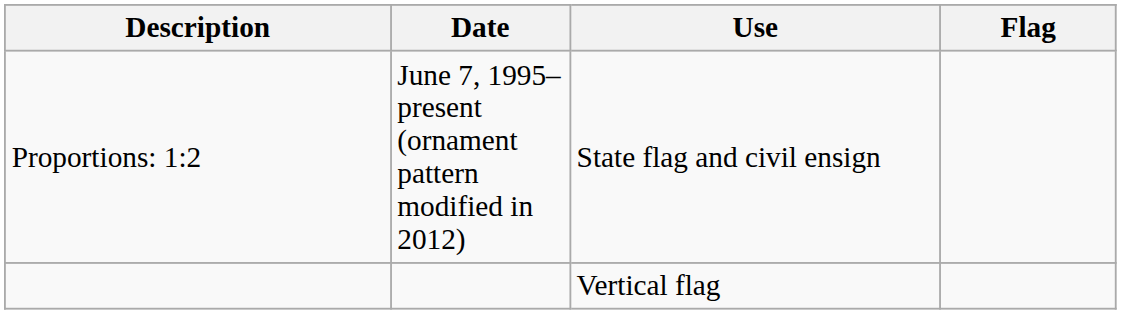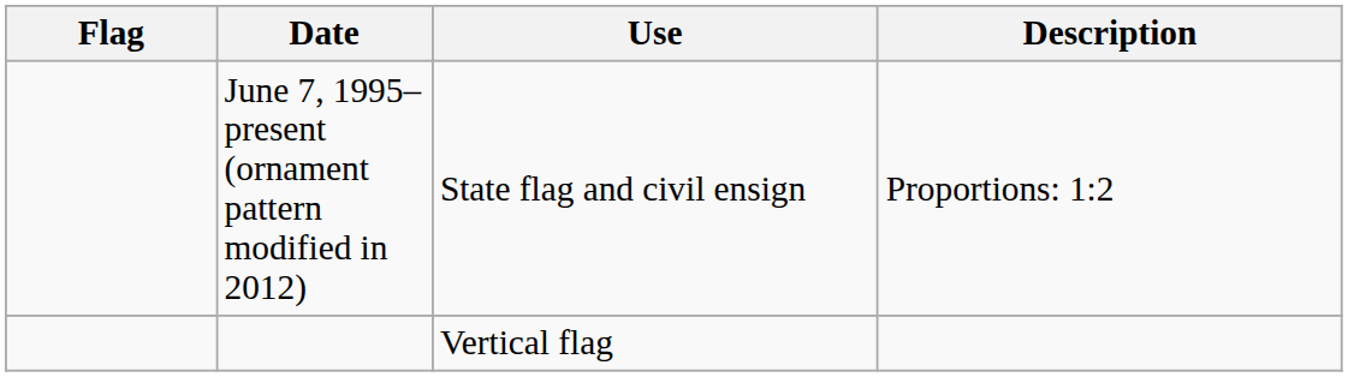columns swapped: Flag <-> Description
